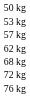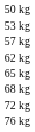+ row: 65 kg
